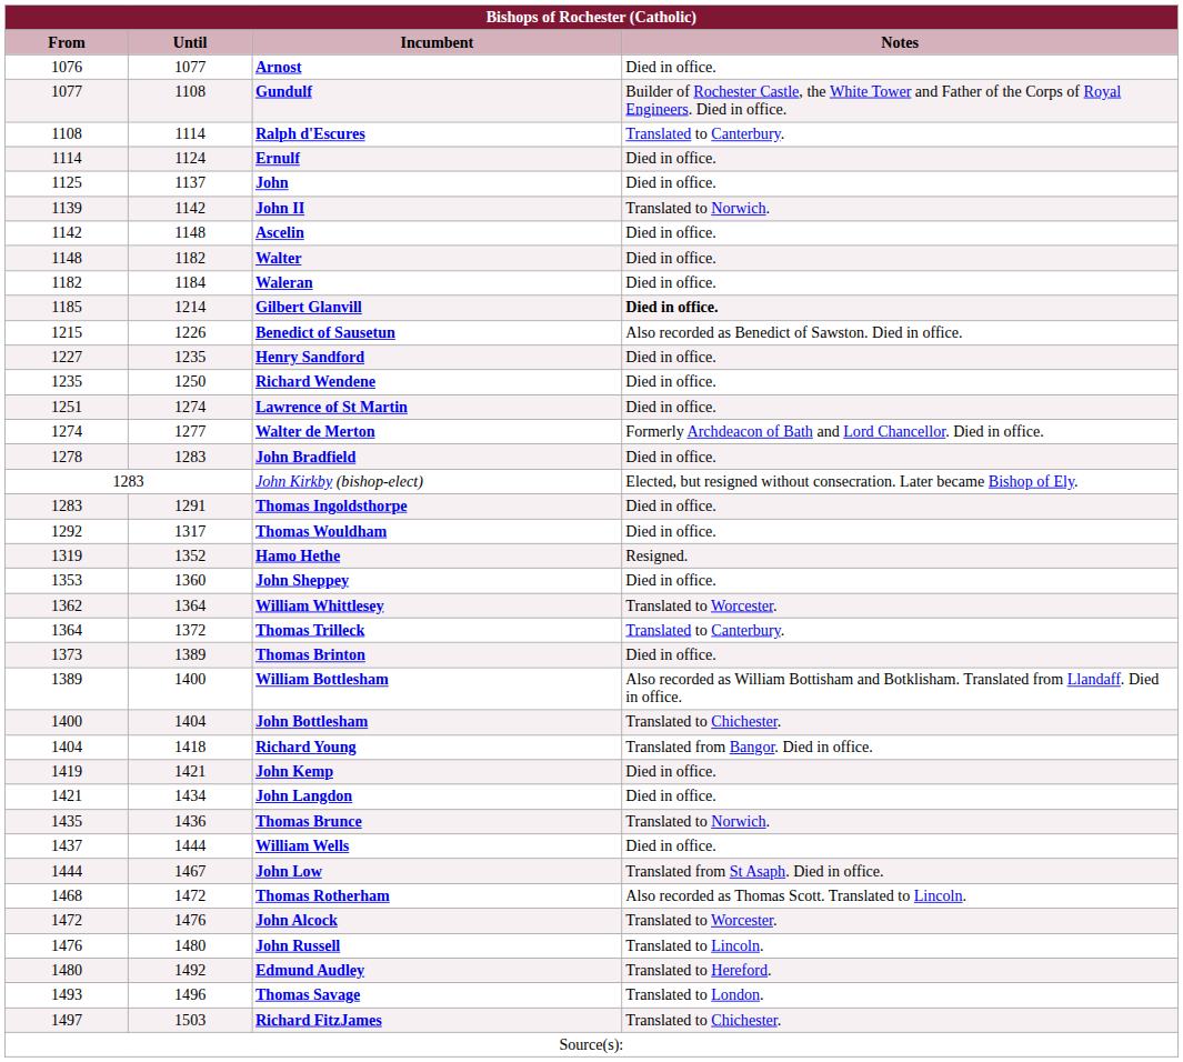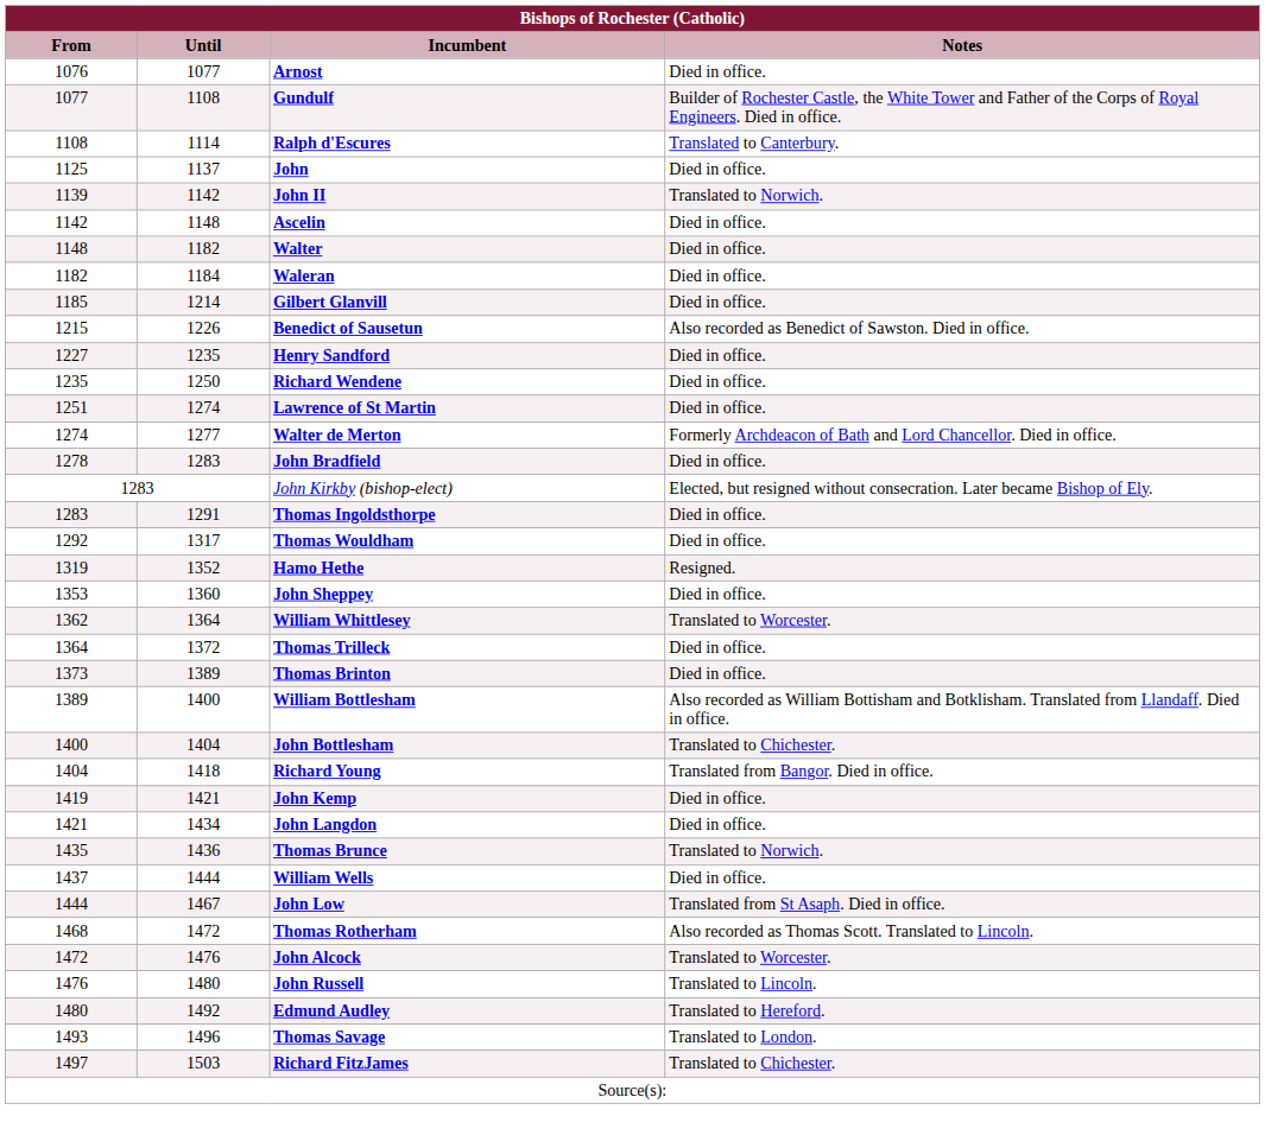- row: 1114 | 1124 | Ernulf | Died in office.
Gilbert Glanvill | Notes: bold -> normal
Thomas Trilleck | Notes: Translated to Canterbury. -> Died in office.
